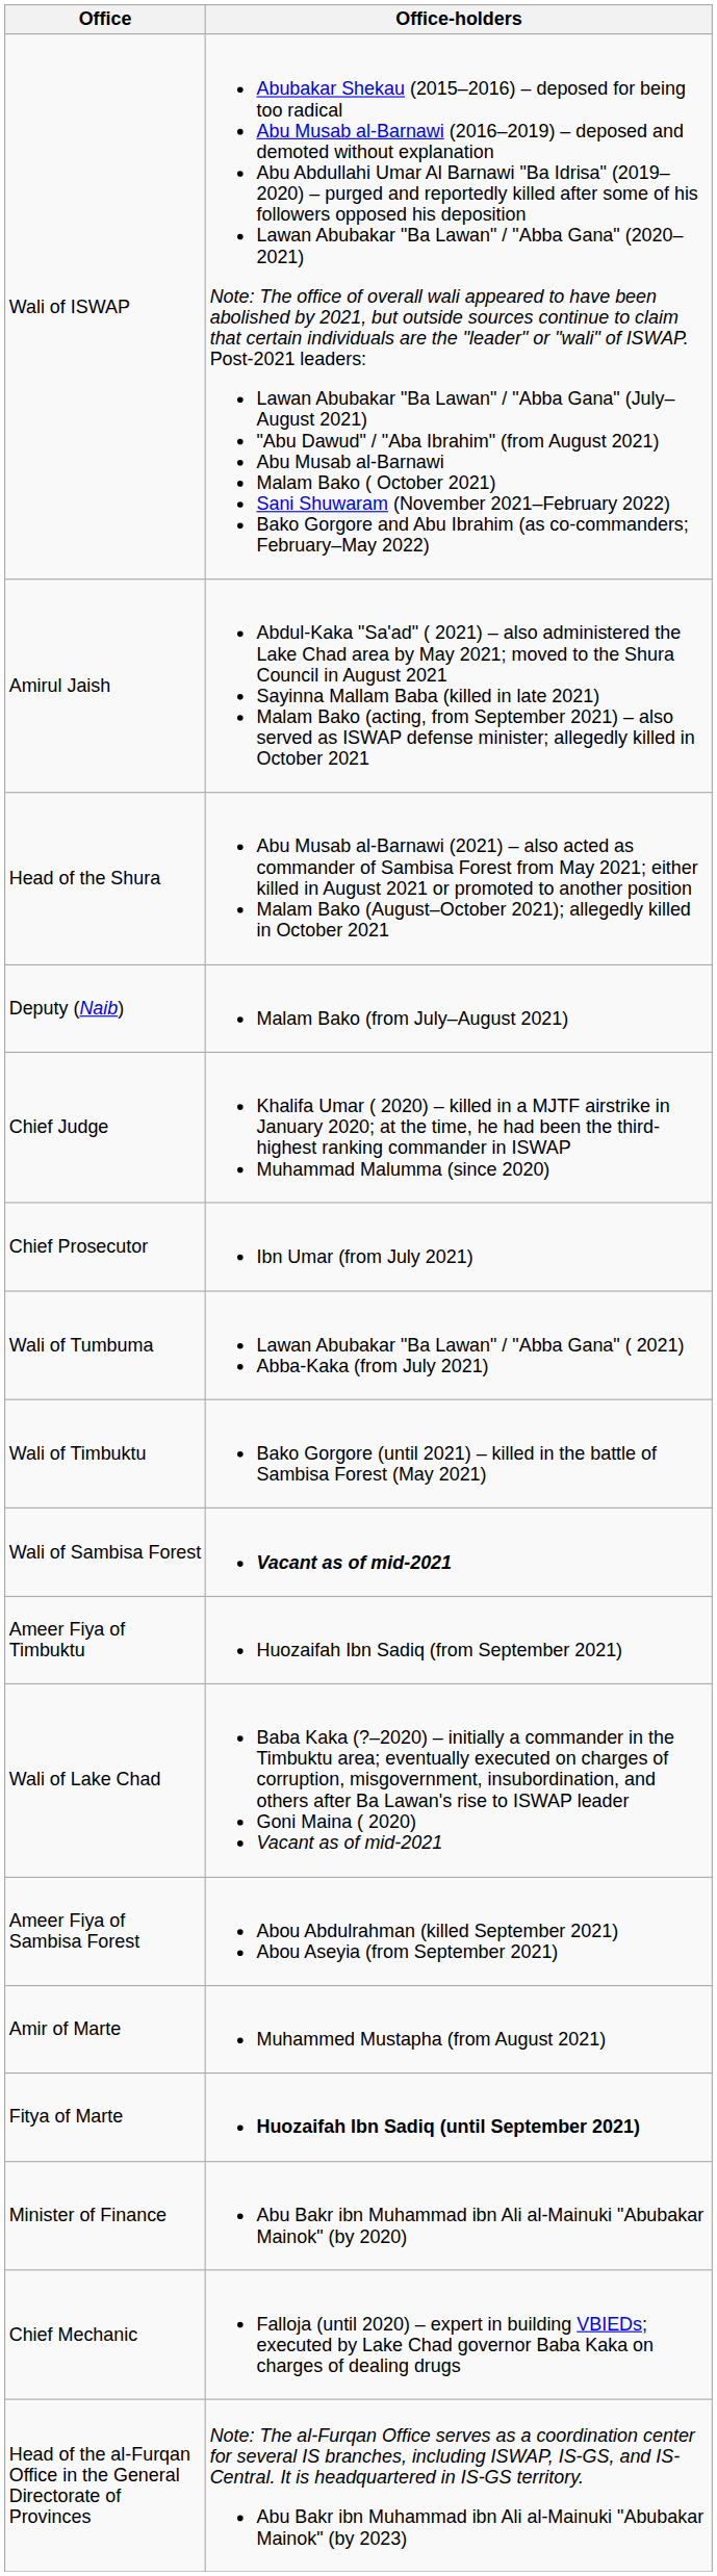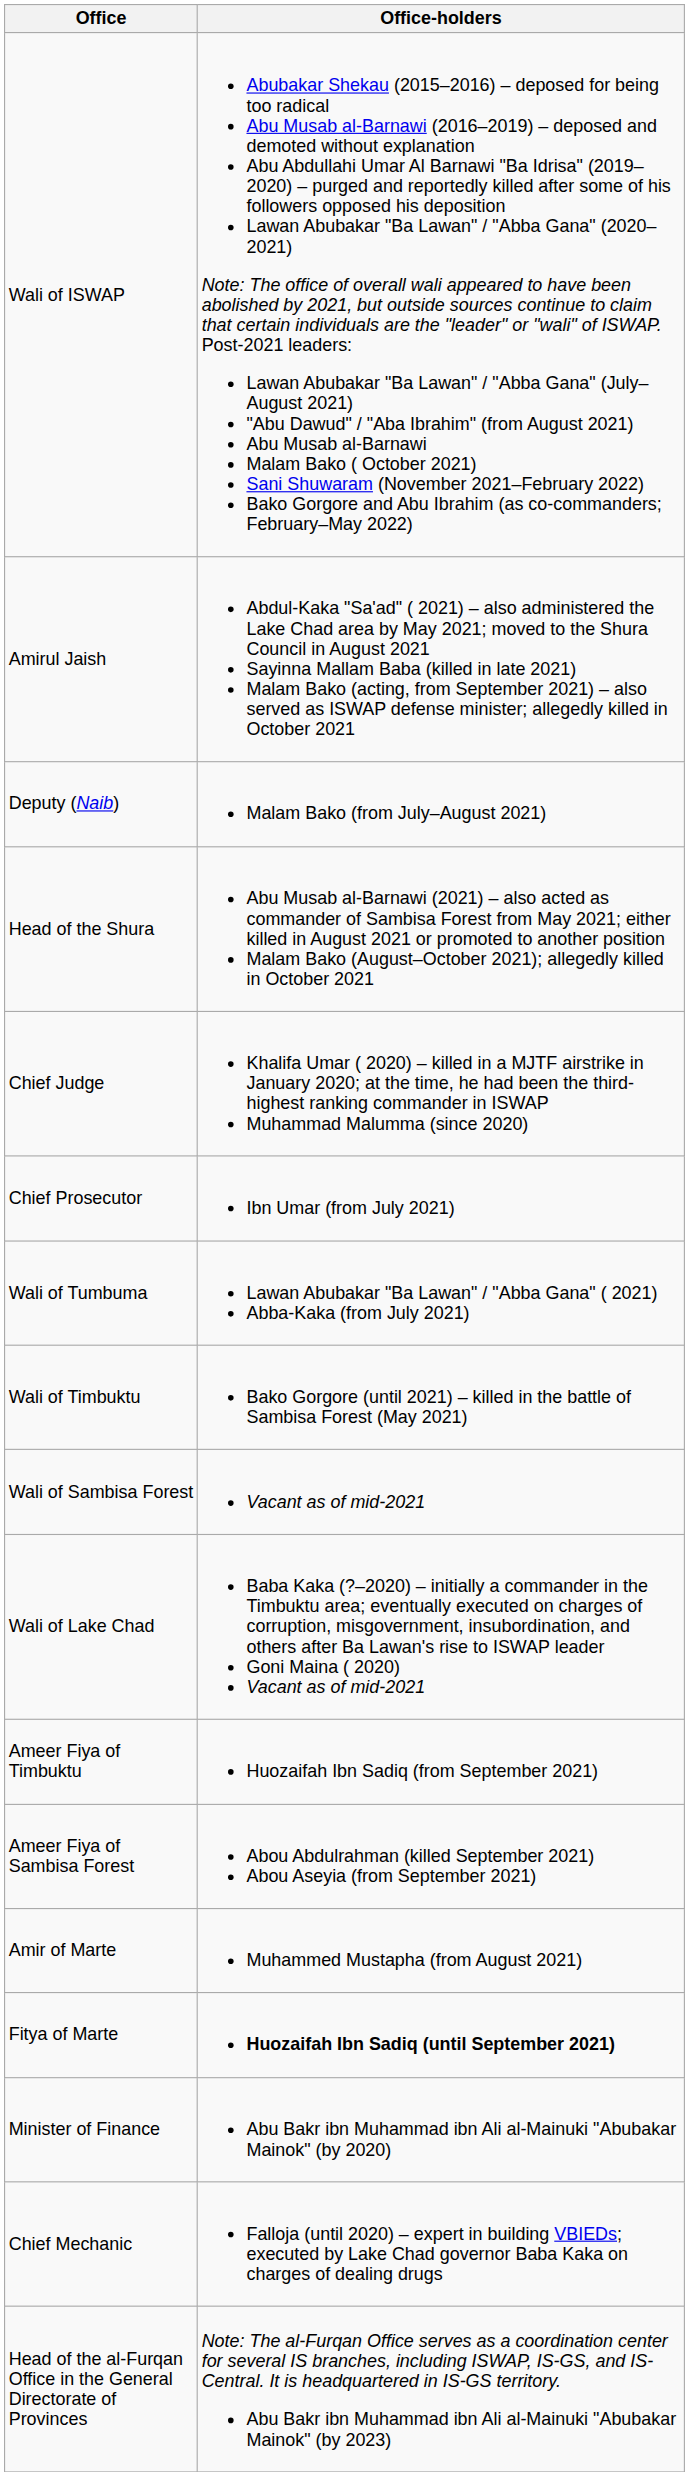rows swapped: Head of the Shura <-> Deputy (Naib)
Wali of Sambisa Forest | Office-holders: bold -> normal
rows swapped: Wali of Lake Chad <-> Ameer Fiya of Timbuktu
